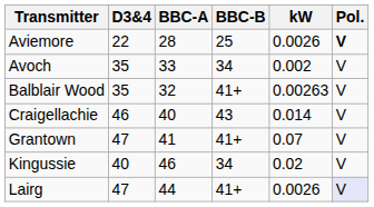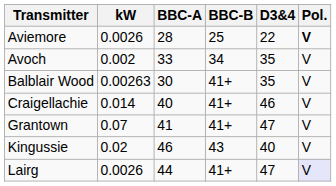columns swapped: kW <-> D3&4
Balblair Wood | BBC-A: 32 -> 30
Craigellachie | BBC-B: 43 -> 41+
Kingussie | BBC-B: 34 -> 43
